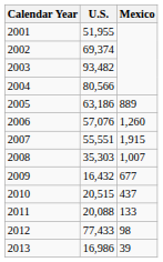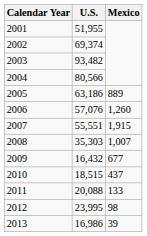2010 | U.S.: 20,515 -> 18,515
2012 | U.S.: 77,433 -> 23,995
